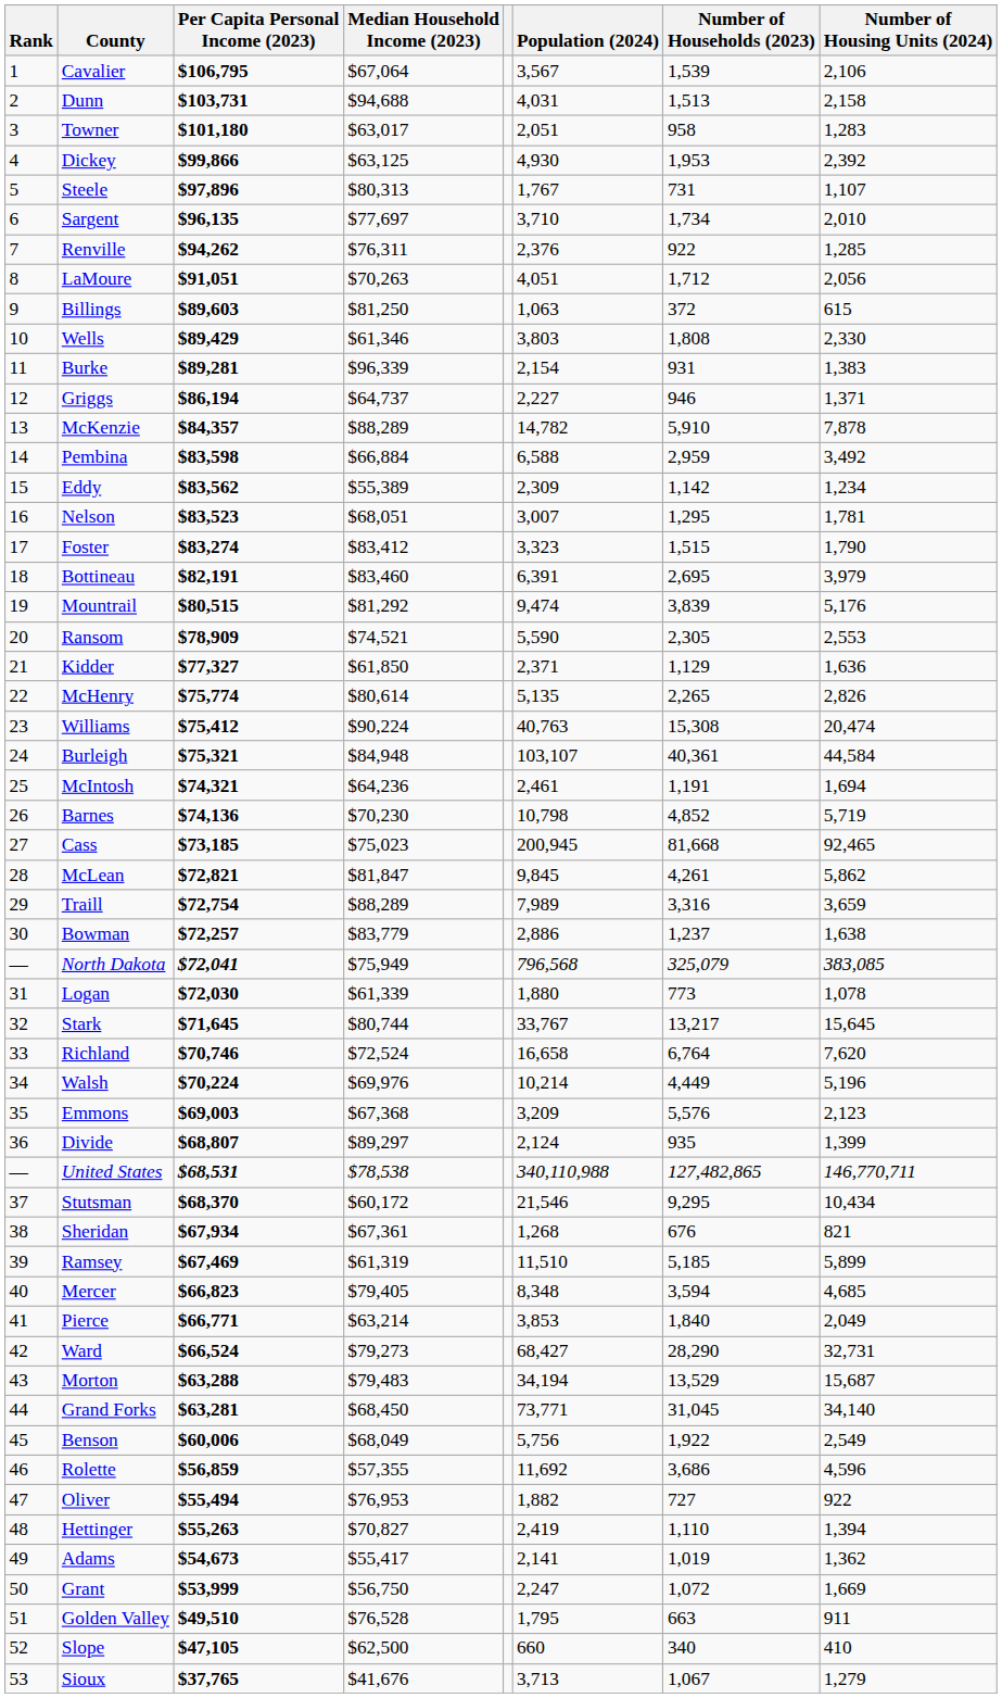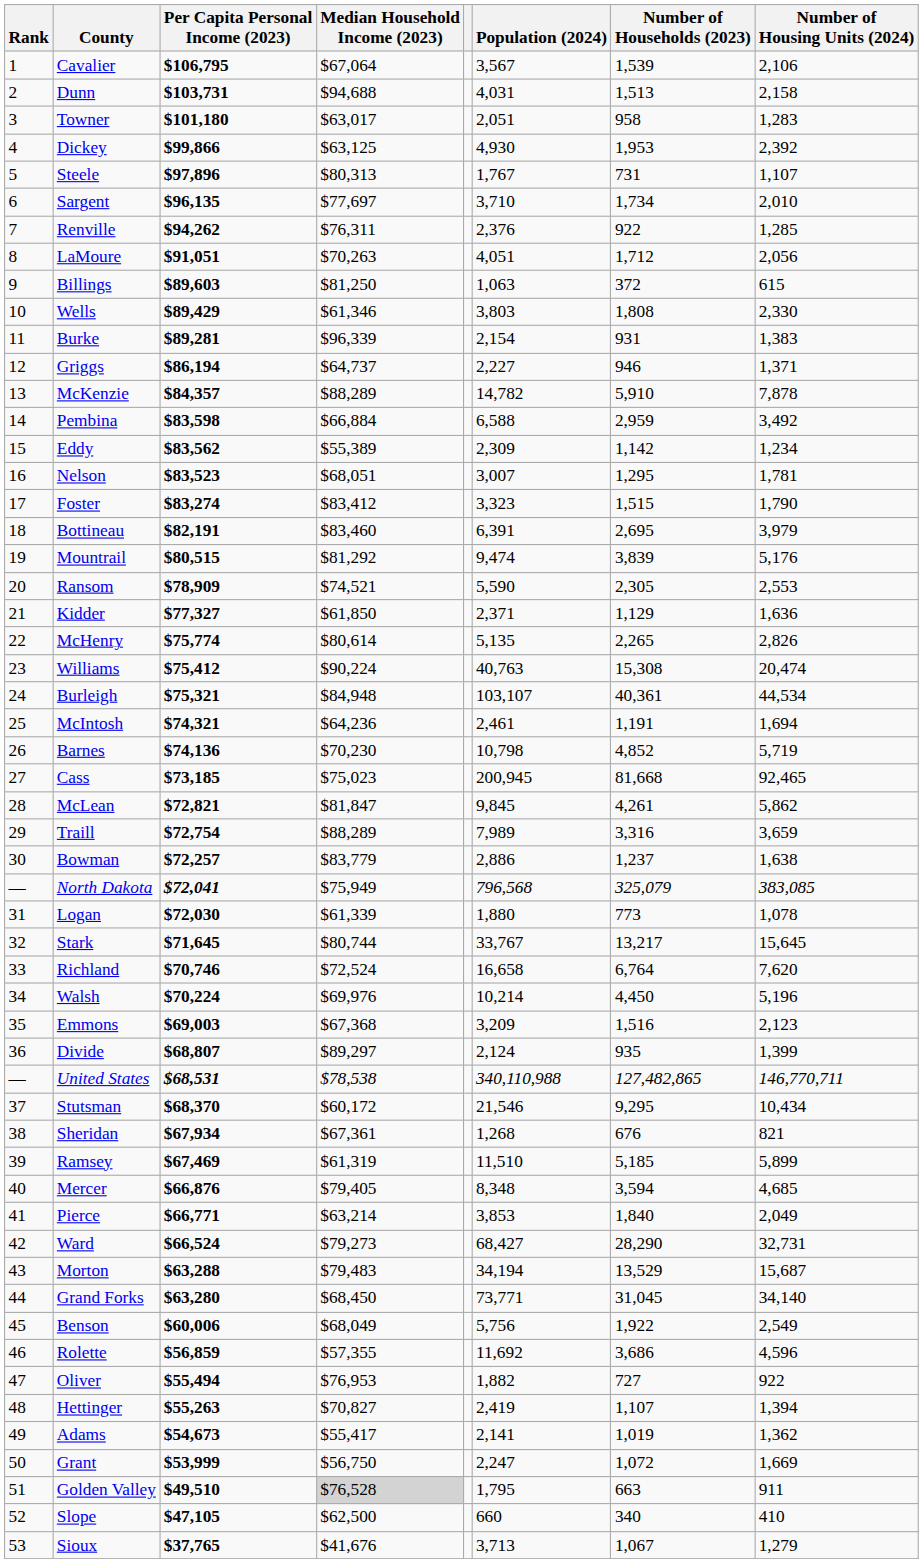Burleigh | Number of Housing Units (2024): 44,584 -> 44,534
Walsh | Number of Households (2023): 4,449 -> 4,450
Emmons | Number of Households (2023): 5,576 -> 1,516
Mercer | Per Capita Personal Income (2023): $66,823 -> $66,876
Grand Forks | Per Capita Personal Income (2023): $63,281 -> $63,280
Hettinger | Number of Households (2023): 1,110 -> 1,107
Golden Valley | Median Household Income (2023): no background -> lightgrey background
